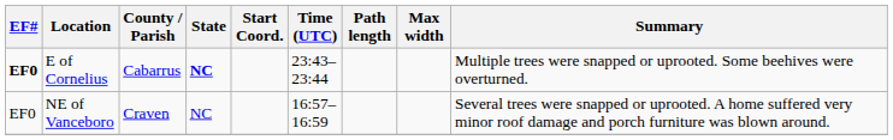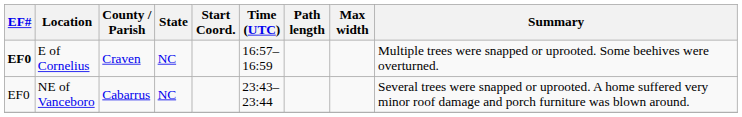E of Cornelius | County / Parish: Cabarrus -> Craven
E of Cornelius | State: bold -> normal
E of Cornelius | Time (UTC): 23:43–23:44 -> 16:57–16:59
NE of Vanceboro | County / Parish: Craven -> Cabarrus
NE of Vanceboro | Time (UTC): 16:57–16:59 -> 23:43–23:44
